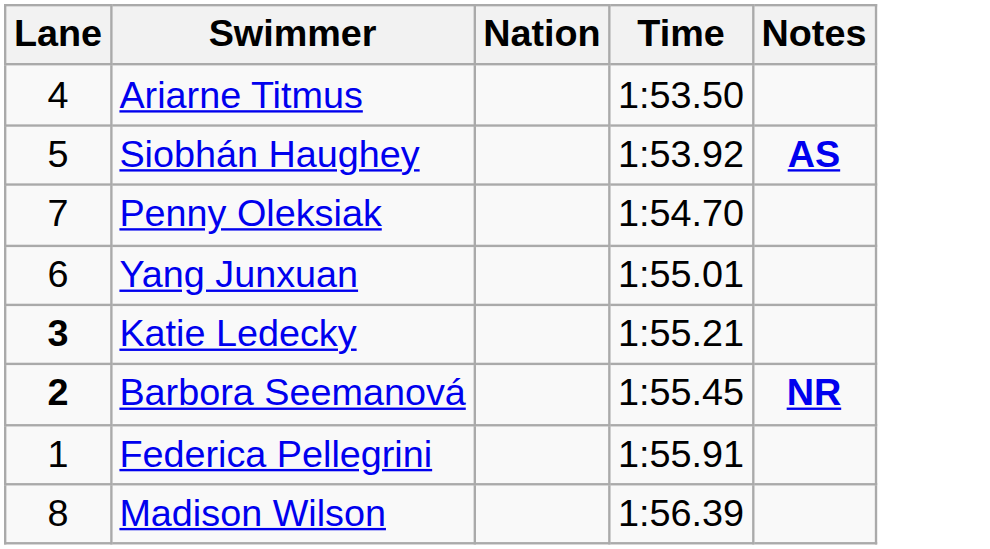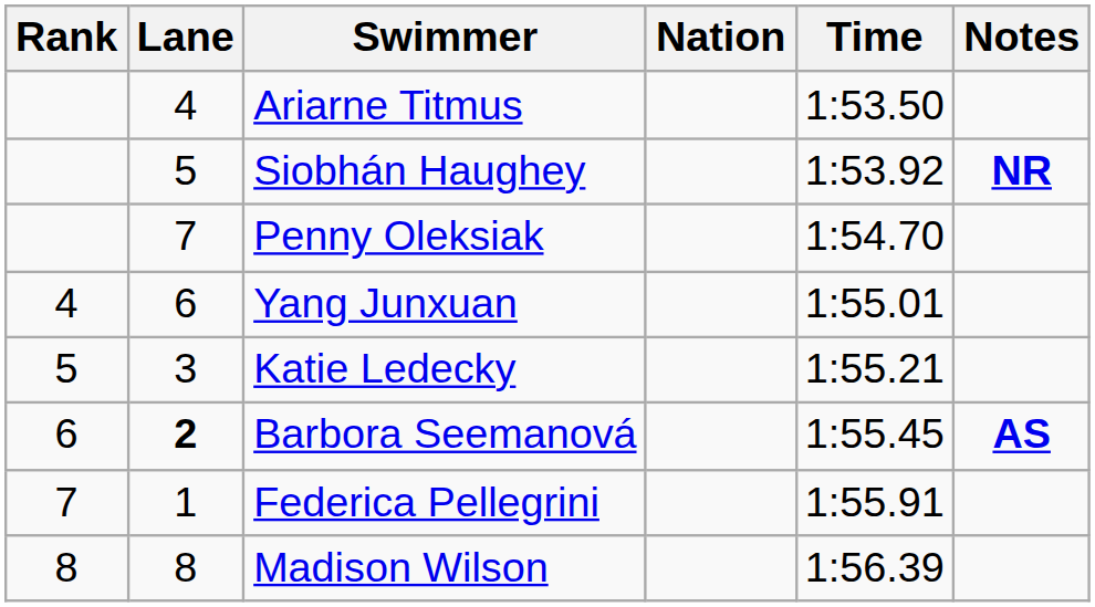+ column: Rank | 4 | 5 | 6 | 7 | 8
Siobhán Haughey | Notes: AS -> NR
Katie Ledecky | Lane: bold -> normal
Barbora Seemanová | Notes: NR -> AS
